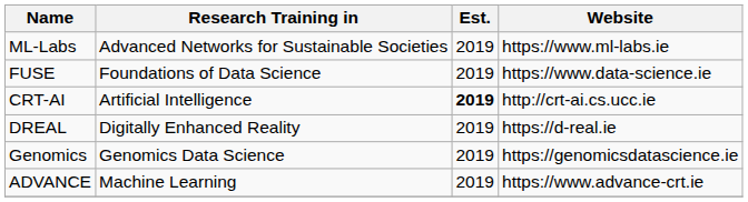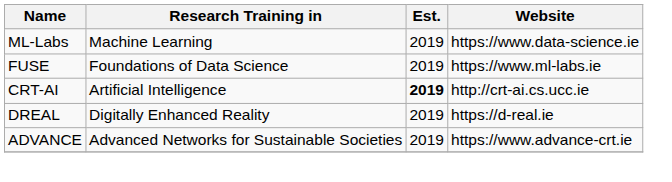ML-Labs | Research Training in: Advanced Networks for Sustainable Societies -> Machine Learning
ML-Labs | Website: https://www.ml-labs.ie -> https://www.data-science.ie
FUSE | Website: https://www.data-science.ie -> https://www.ml-labs.ie
- row: Genomics | Genomics Data Science | 2019 | https://genomicsdatascience.ie
ADVANCE | Research Training in: Machine Learning -> Advanced Networks for Sustainable Societies
